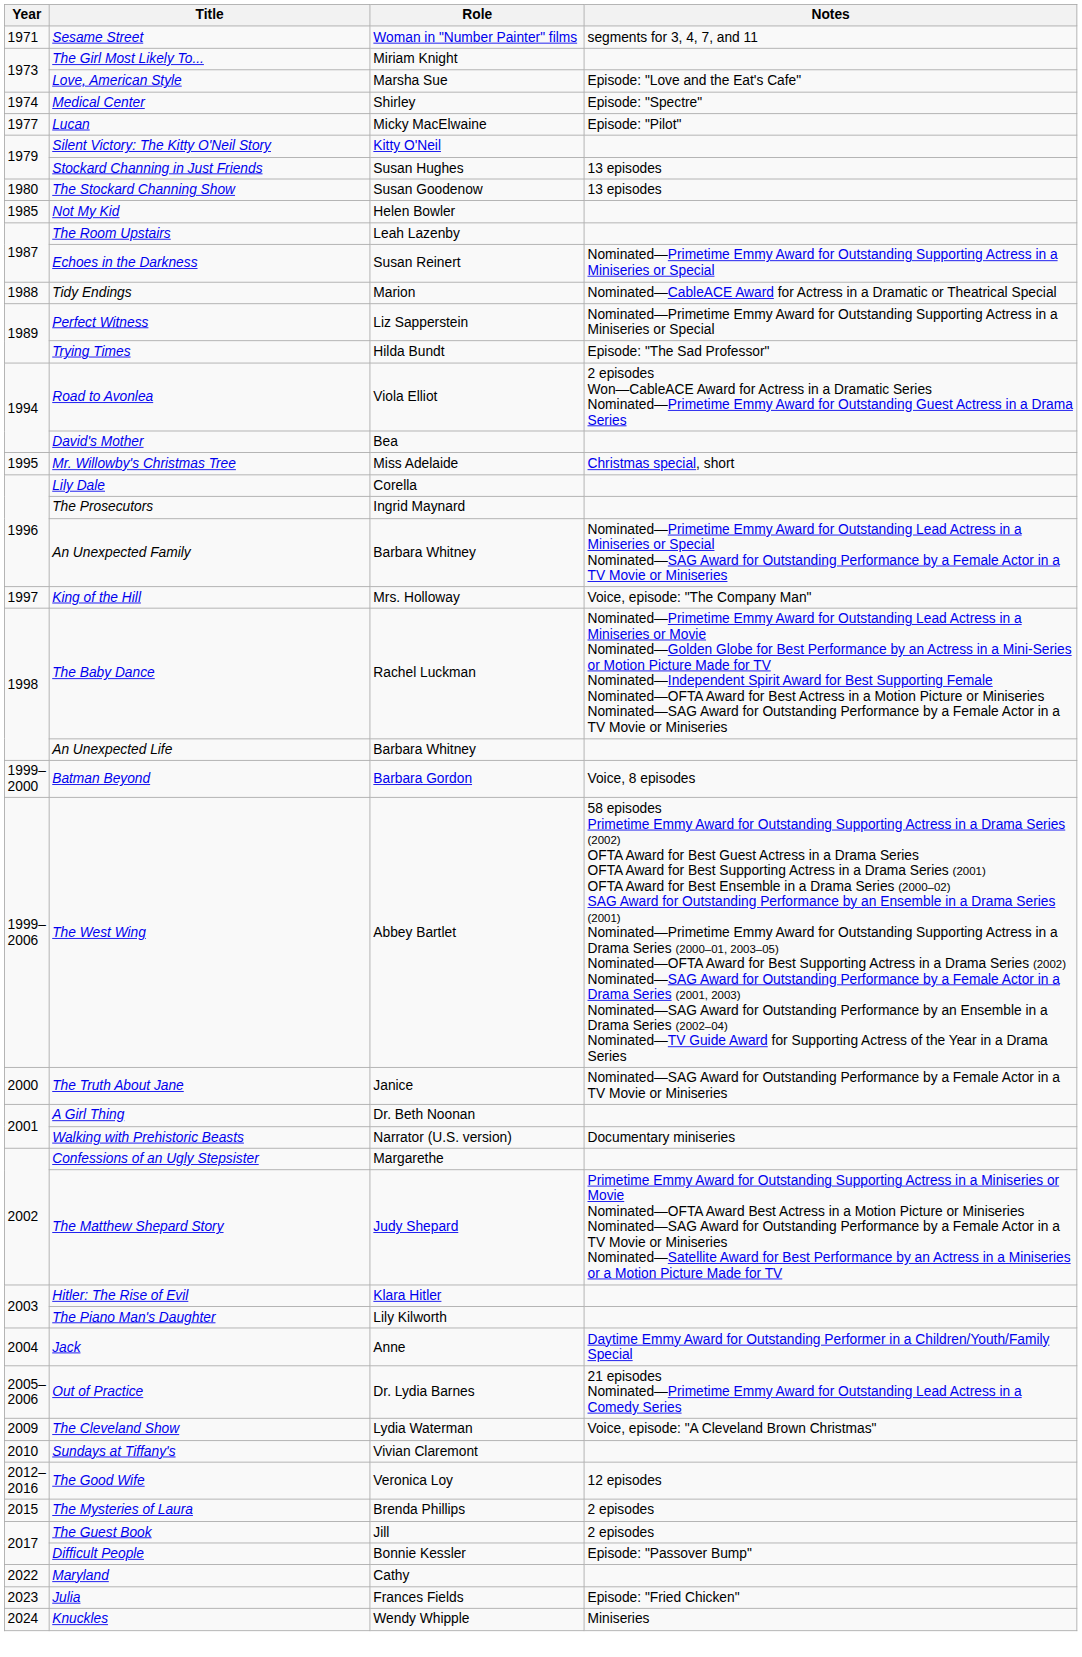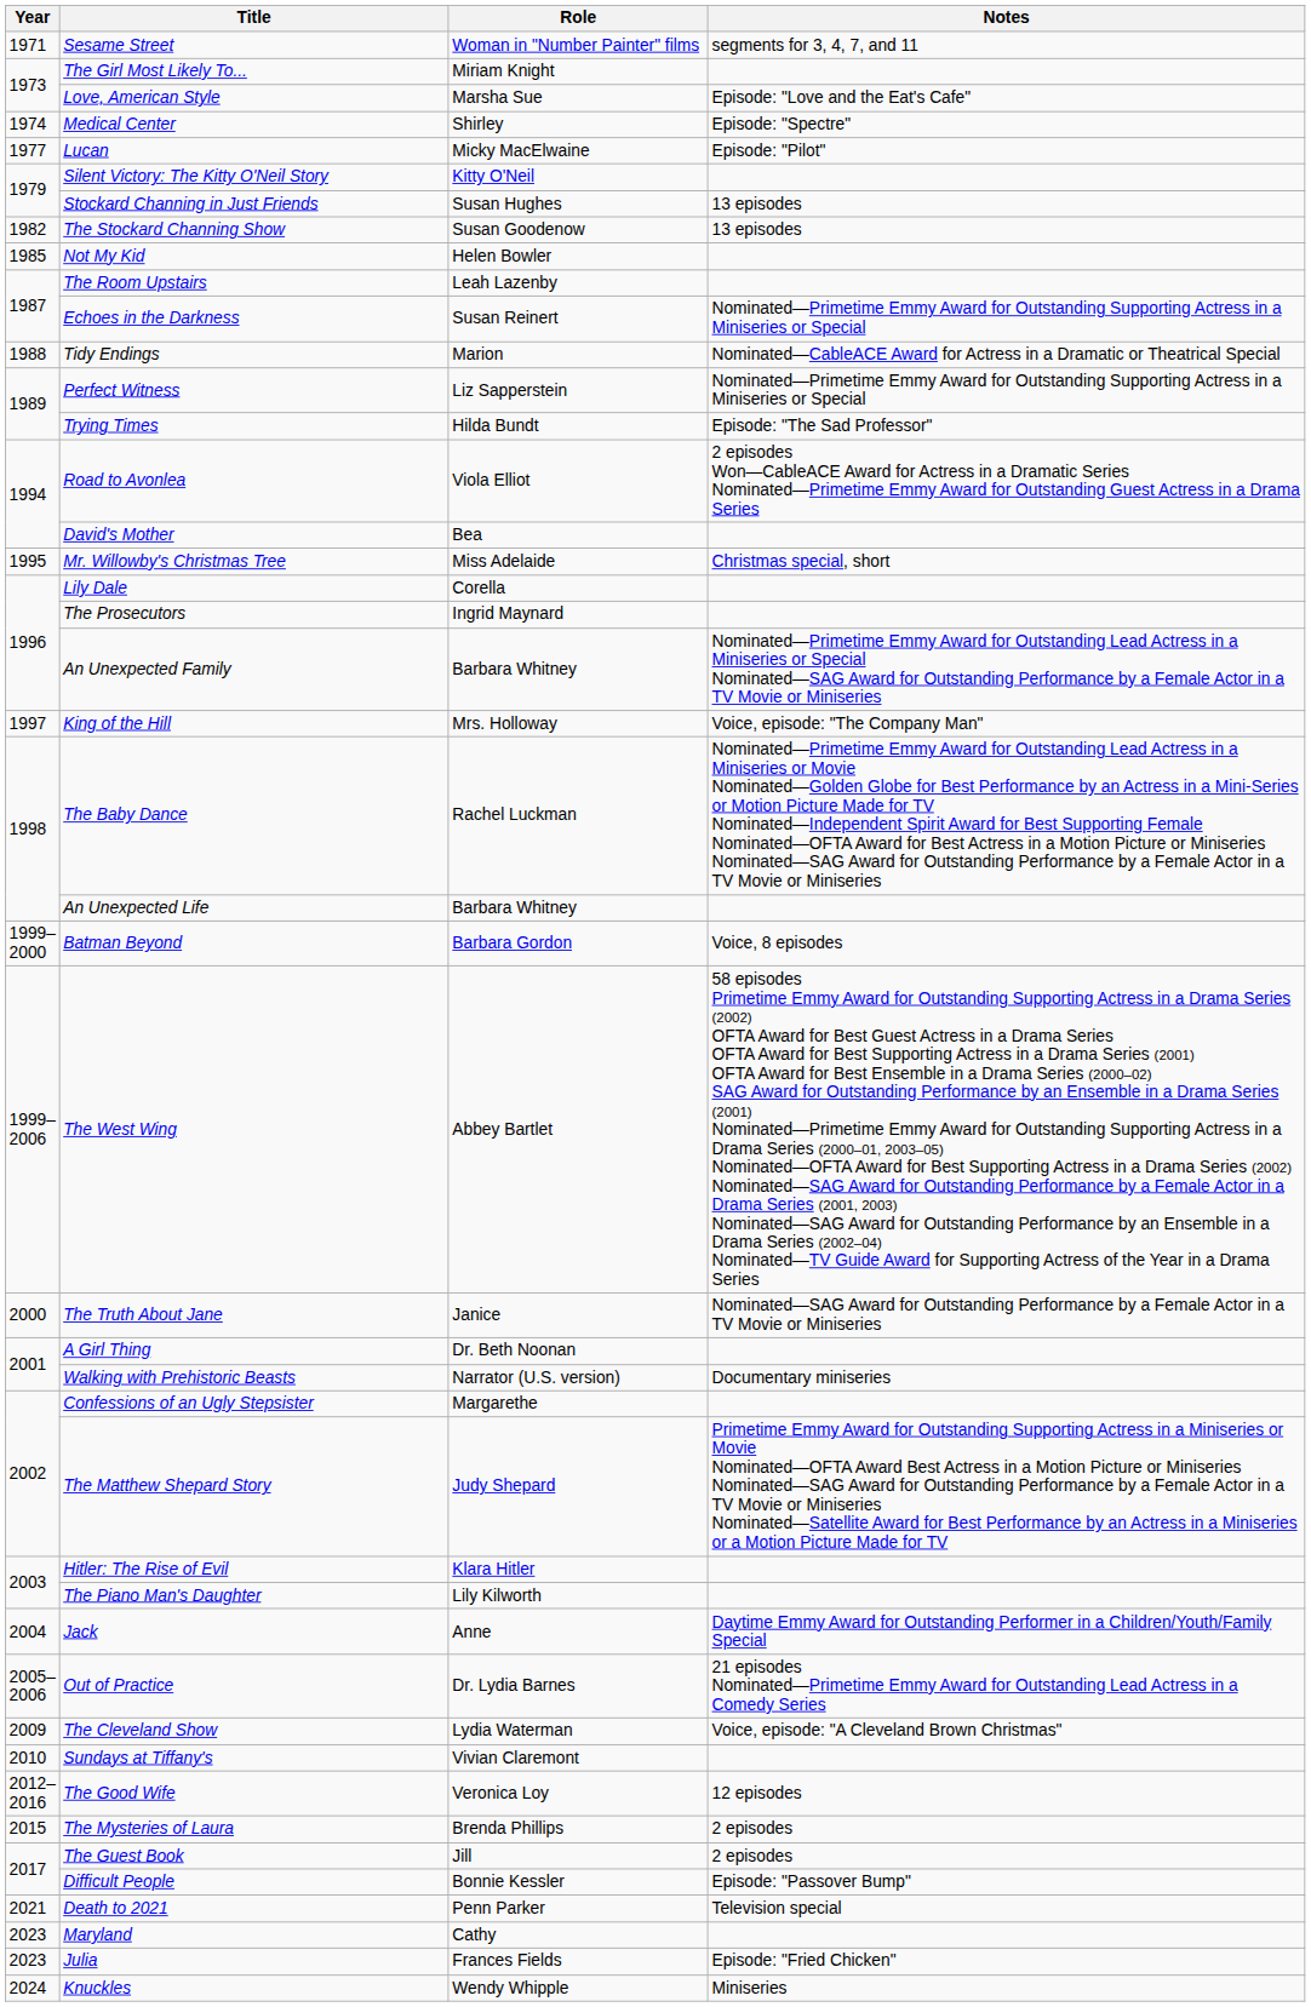The Stockard Channing Show | Year: 1980 -> 1982
+ row: 2021 | Death to 2021 | Penn Parker | Television special
Maryland | Year: 2022 -> 2023
